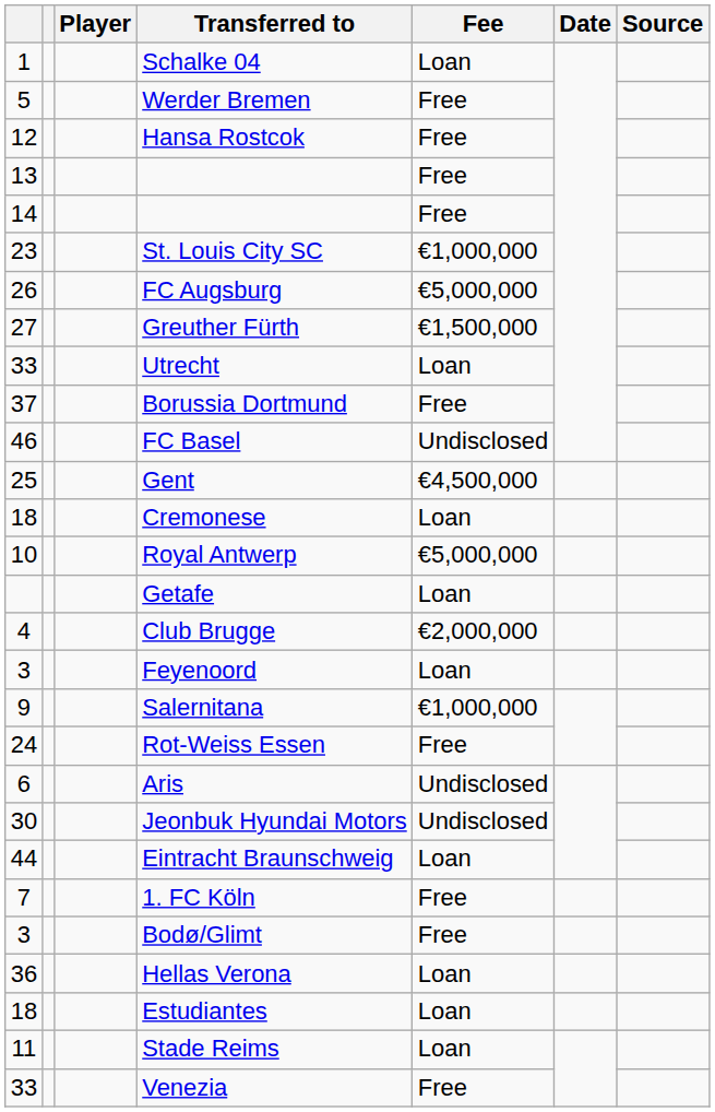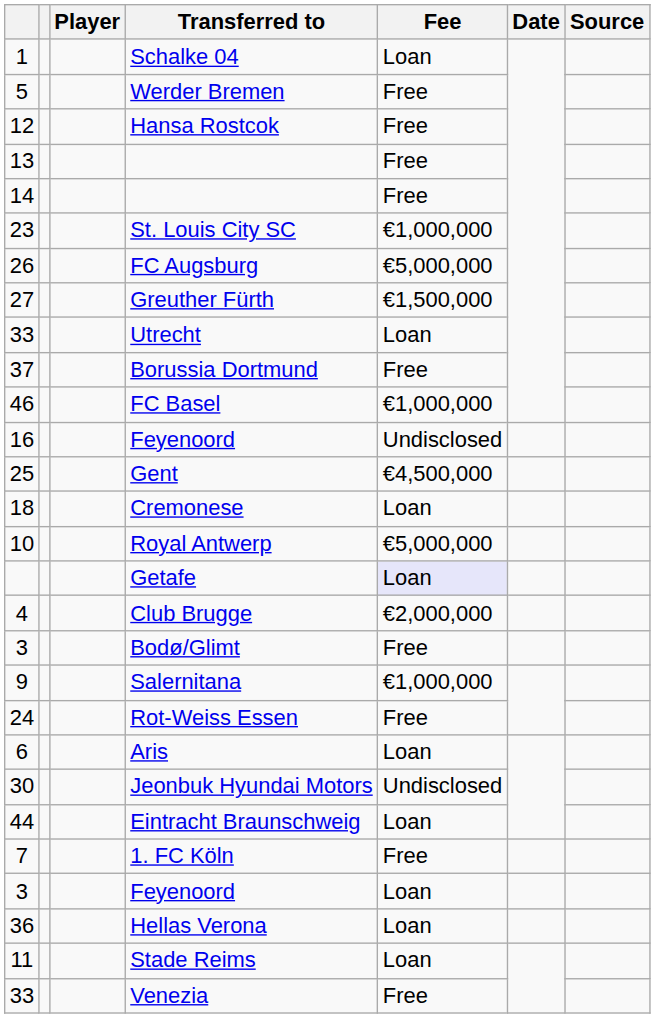FC Basel | Fee: Undisclosed -> €1,000,000
+ row: 16 | Feyenoord | Undisclosed
Getafe | Fee: no background -> lavender background
rows swapped: 3 / Feyenoord <-> Bodø/Glimt
Aris | Fee: Undisclosed -> Loan
- row: 18 | Estudiantes | Loan
